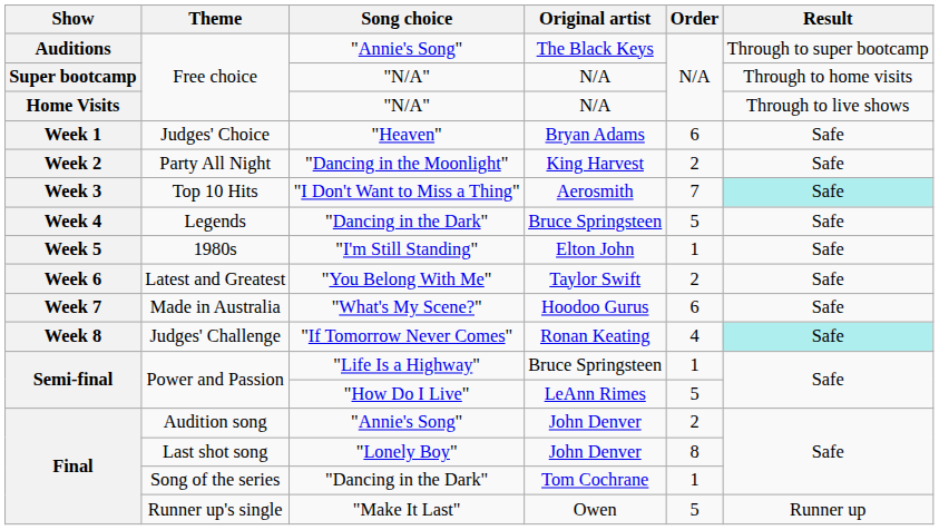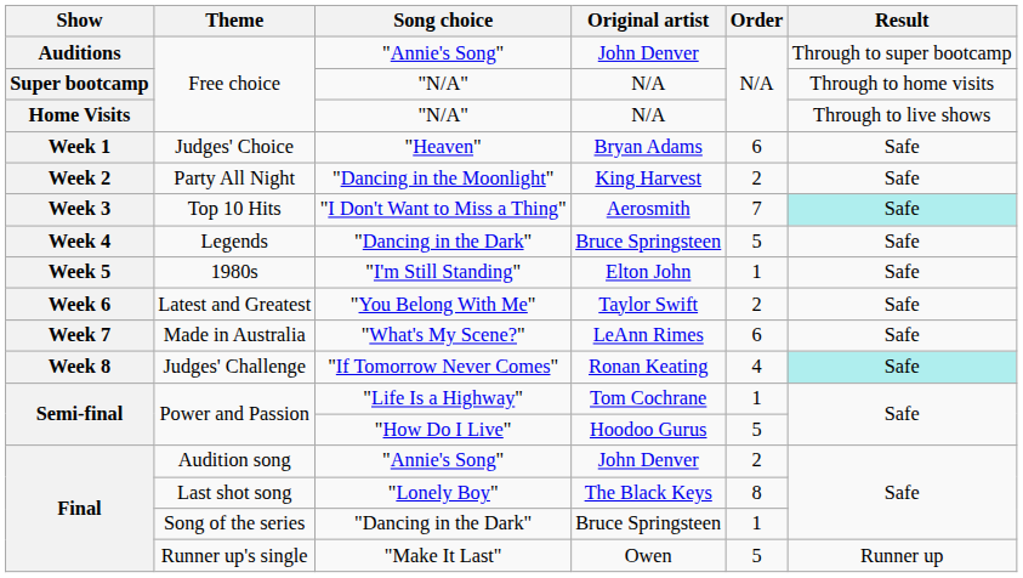Free choice / "Annie's Song" | Original artist: The Black Keys -> John Denver
Made in Australia | Original artist: Hoodoo Gurus -> LeAnn Rimes
Power and Passion / "Life Is a Highway" | Original artist: Bruce Springsteen -> Tom Cochrane
Power and Passion / "How Do I Live" | Original artist: LeAnn Rimes -> Hoodoo Gurus
Last shot song | Original artist: John Denver -> The Black Keys
Song of the series | Original artist: Tom Cochrane -> Bruce Springsteen
